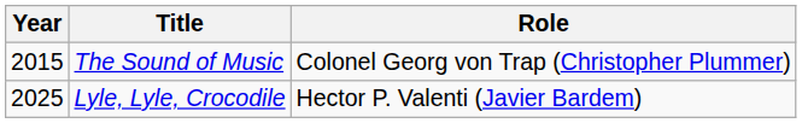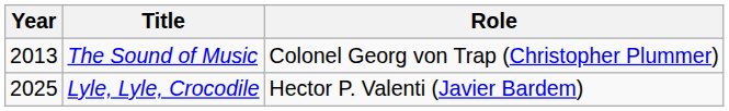The Sound of Music | Year: 2015 -> 2013
